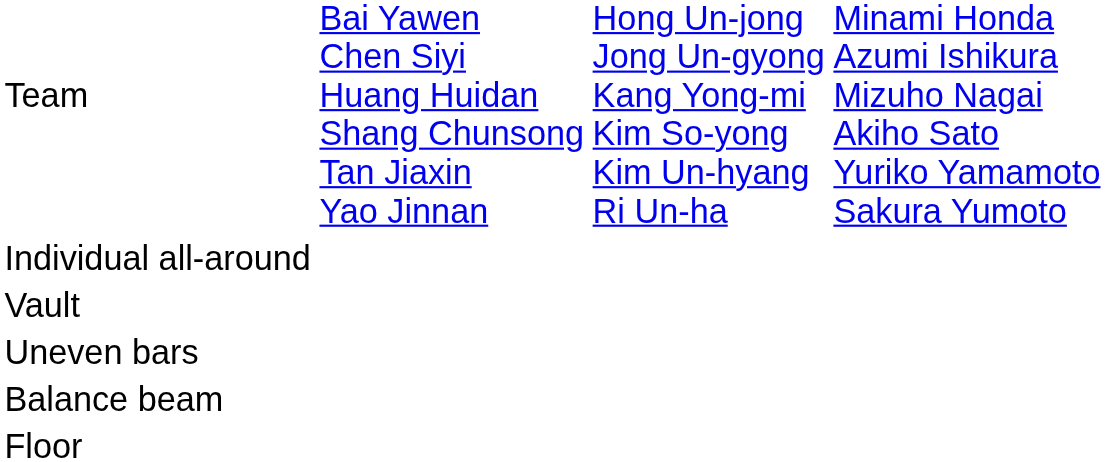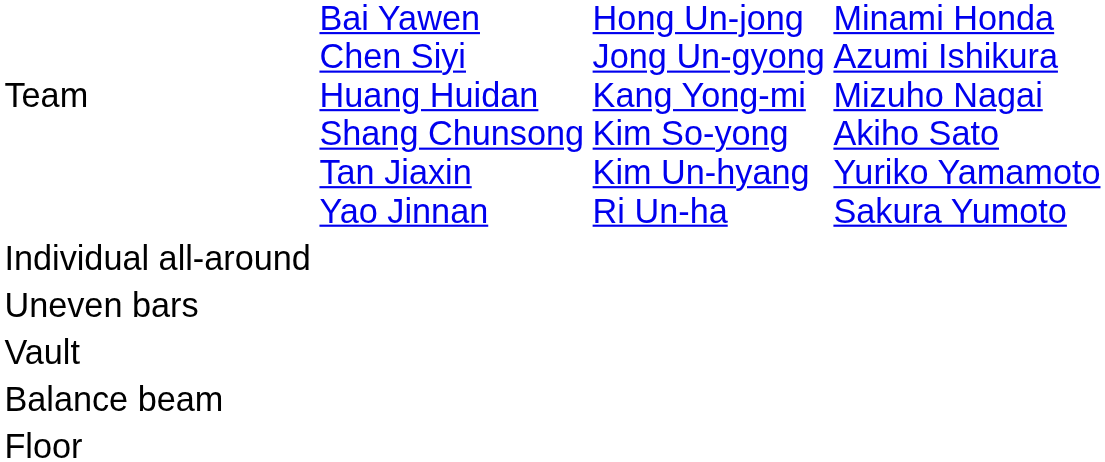rows swapped: Vault <-> Uneven bars
